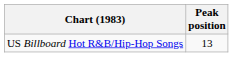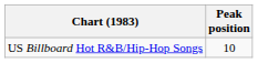US Billboard Hot R&B/Hip-Hop Songs | Peak position: 13 -> 10
